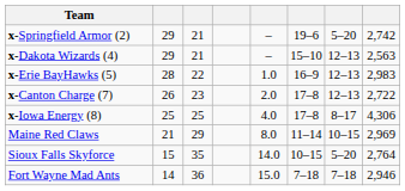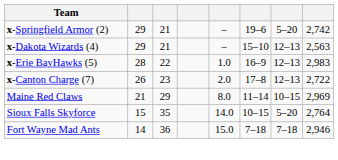- row: x-Iowa Energy (8) | 25 | 25 | 4.0 | 17–8 | 8–17 | 4,306
